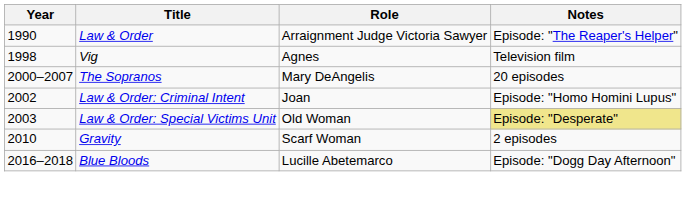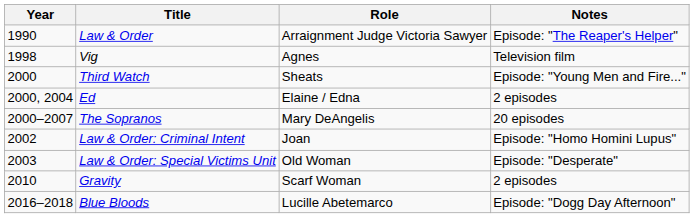+ row: 2000 | Third Watch | Sheats | Episode: "Young Men and Fire..."
+ row: 2000, 2004 | Ed | Elaine / Edna | 2 episodes
Law & Order: Special Victims Unit | Notes: khaki background -> no background
